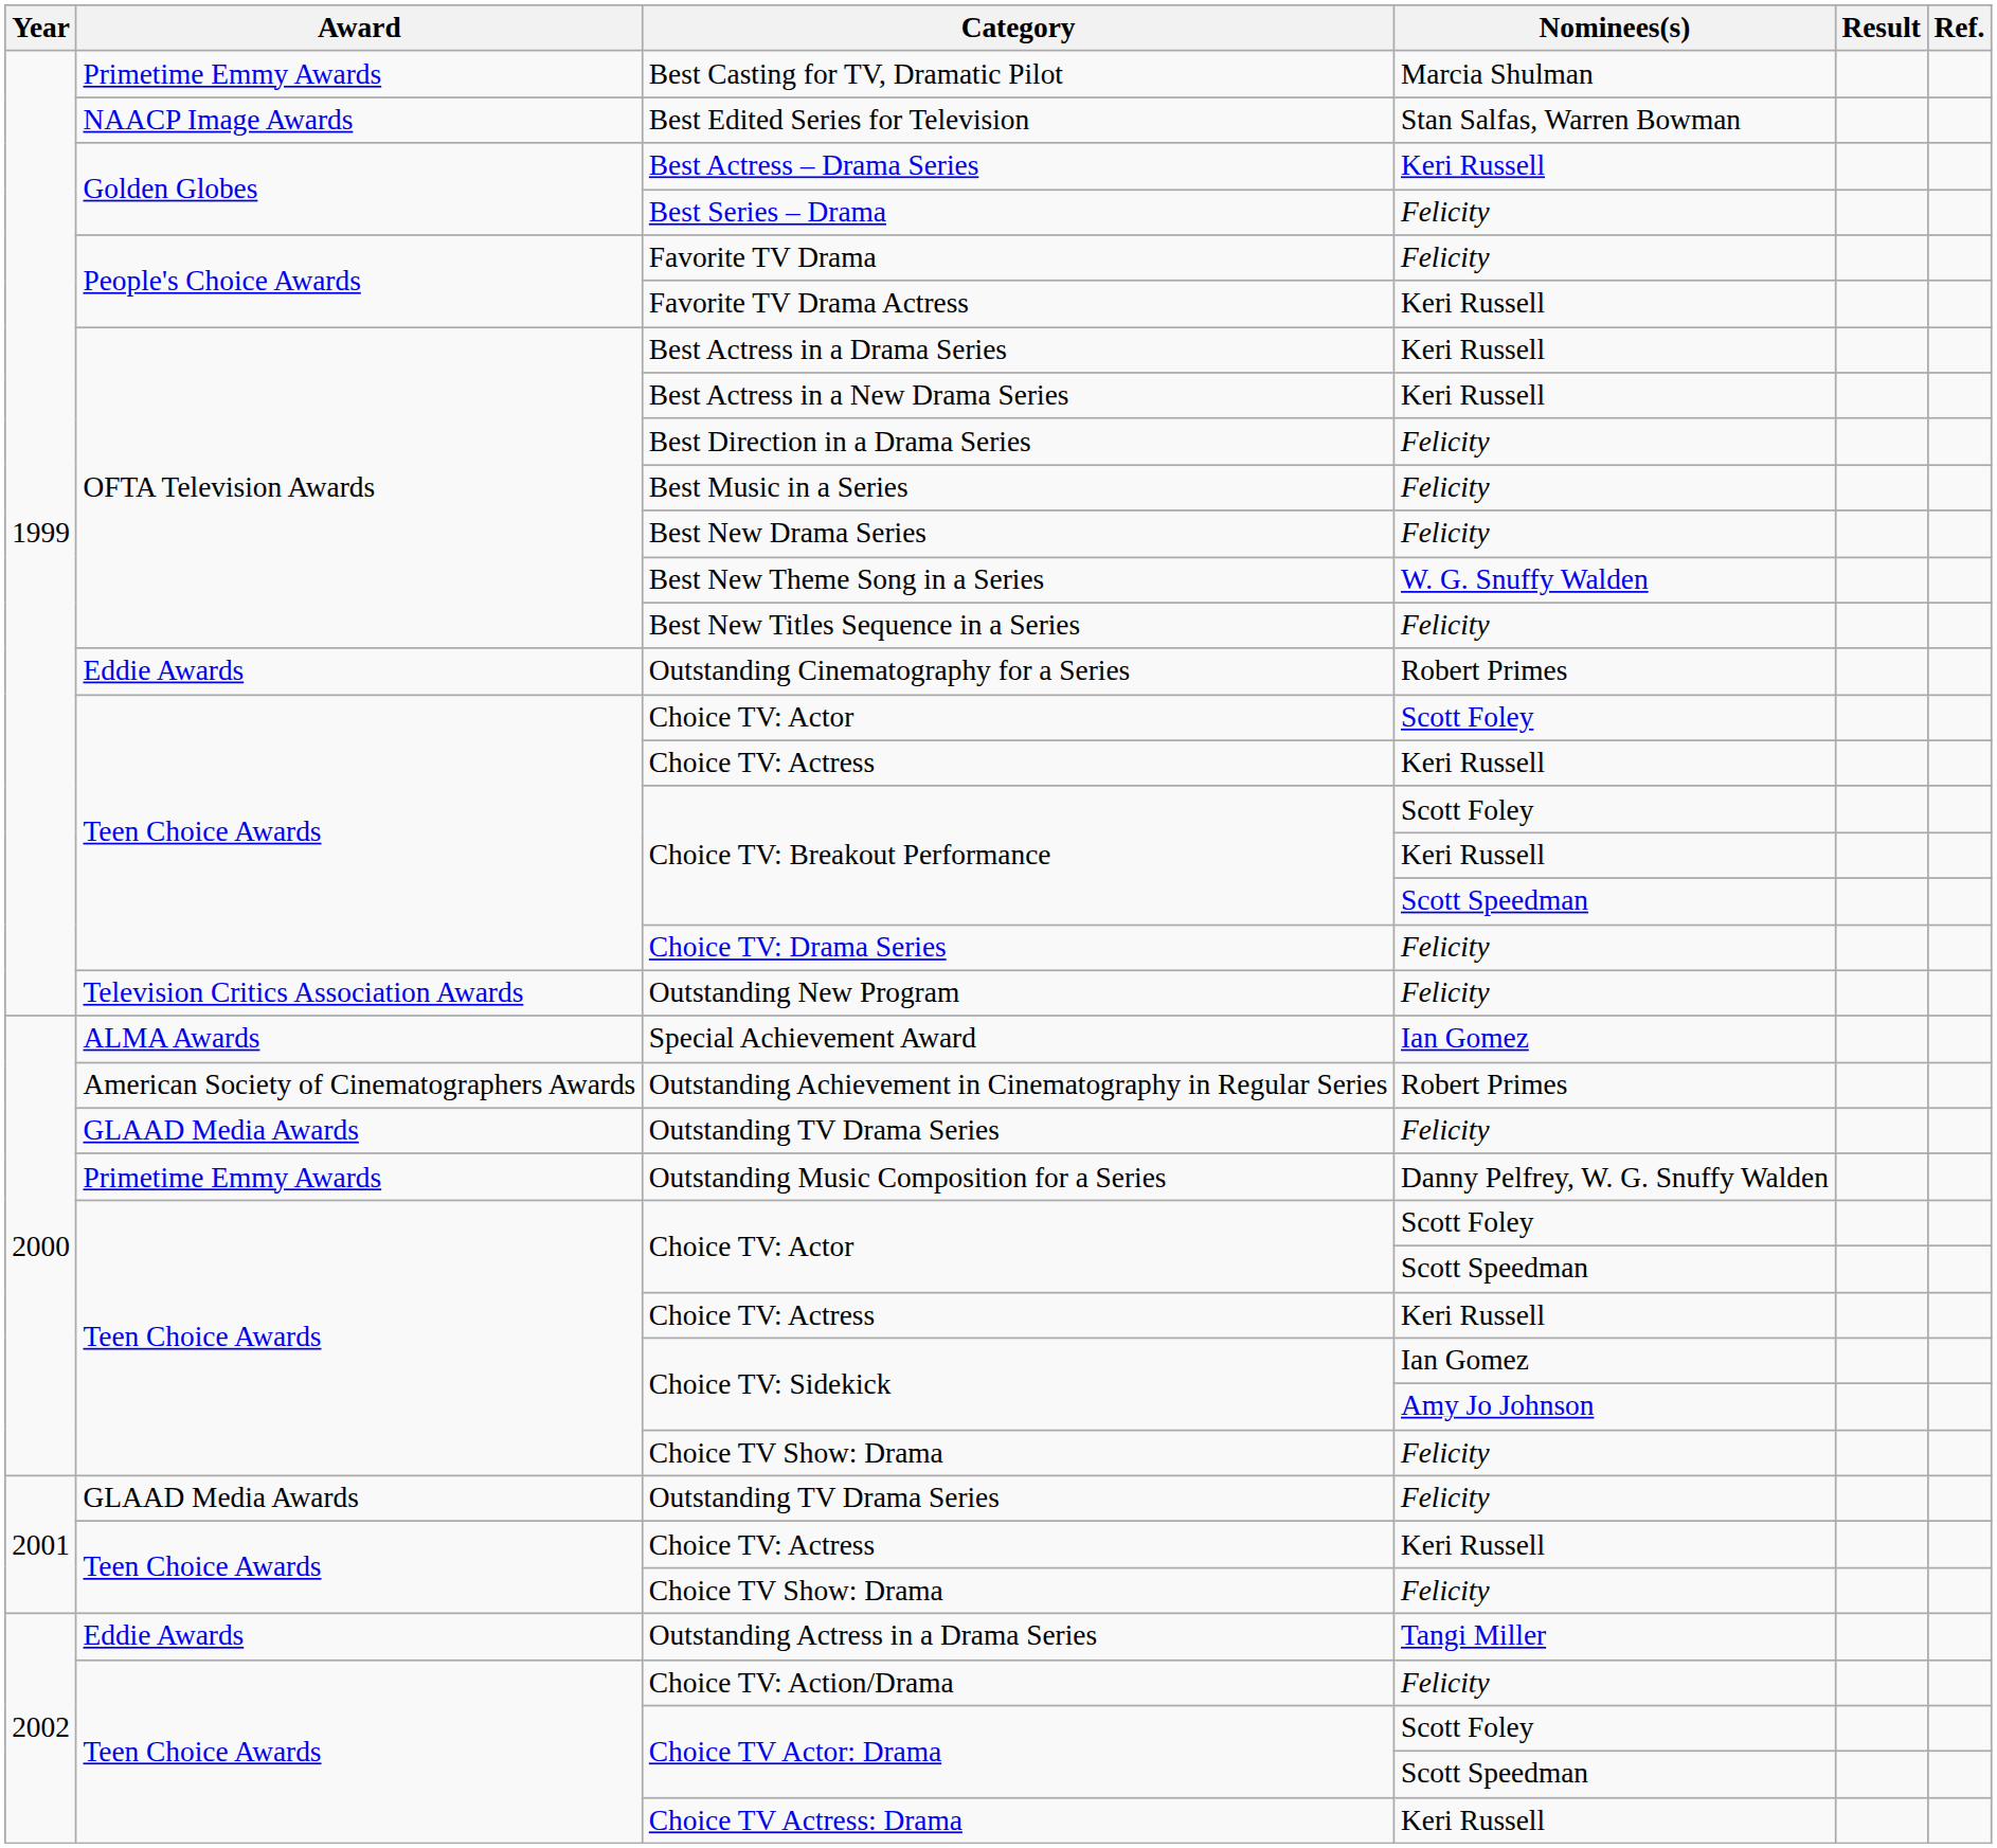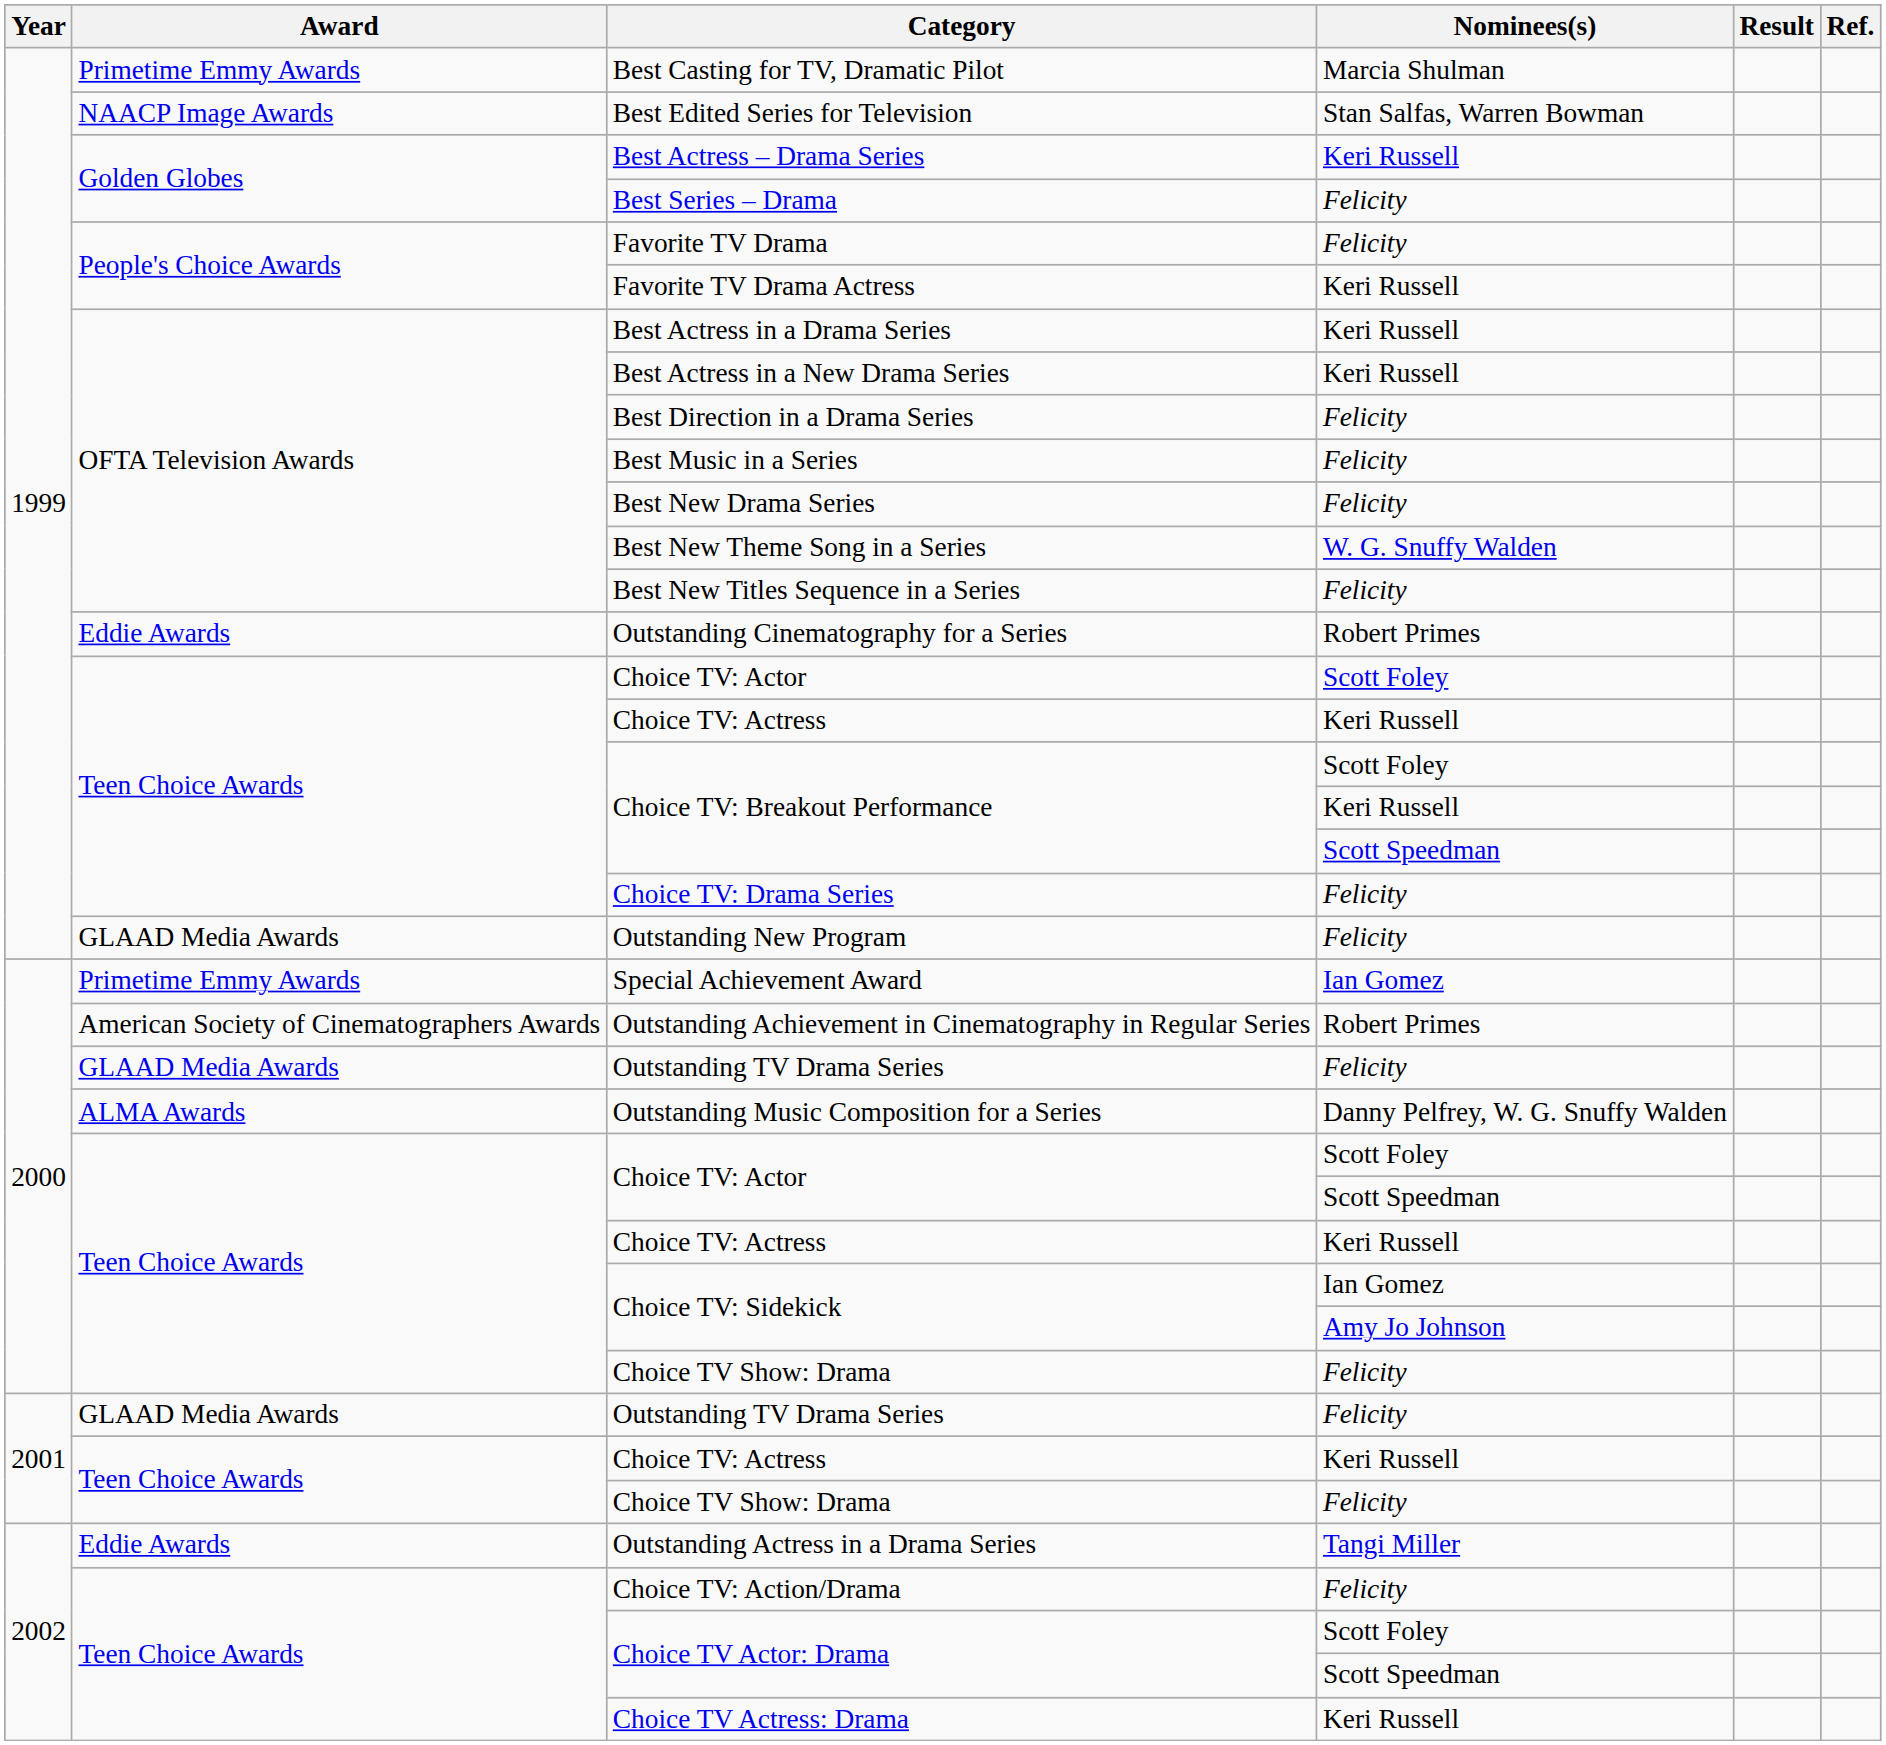Outstanding New Program | Award: Television Critics Association Awards -> GLAAD Media Awards
Special Achievement Award | Award: ALMA Awards -> Primetime Emmy Awards
Outstanding Music Composition for a Series | Award: Primetime Emmy Awards -> ALMA Awards
